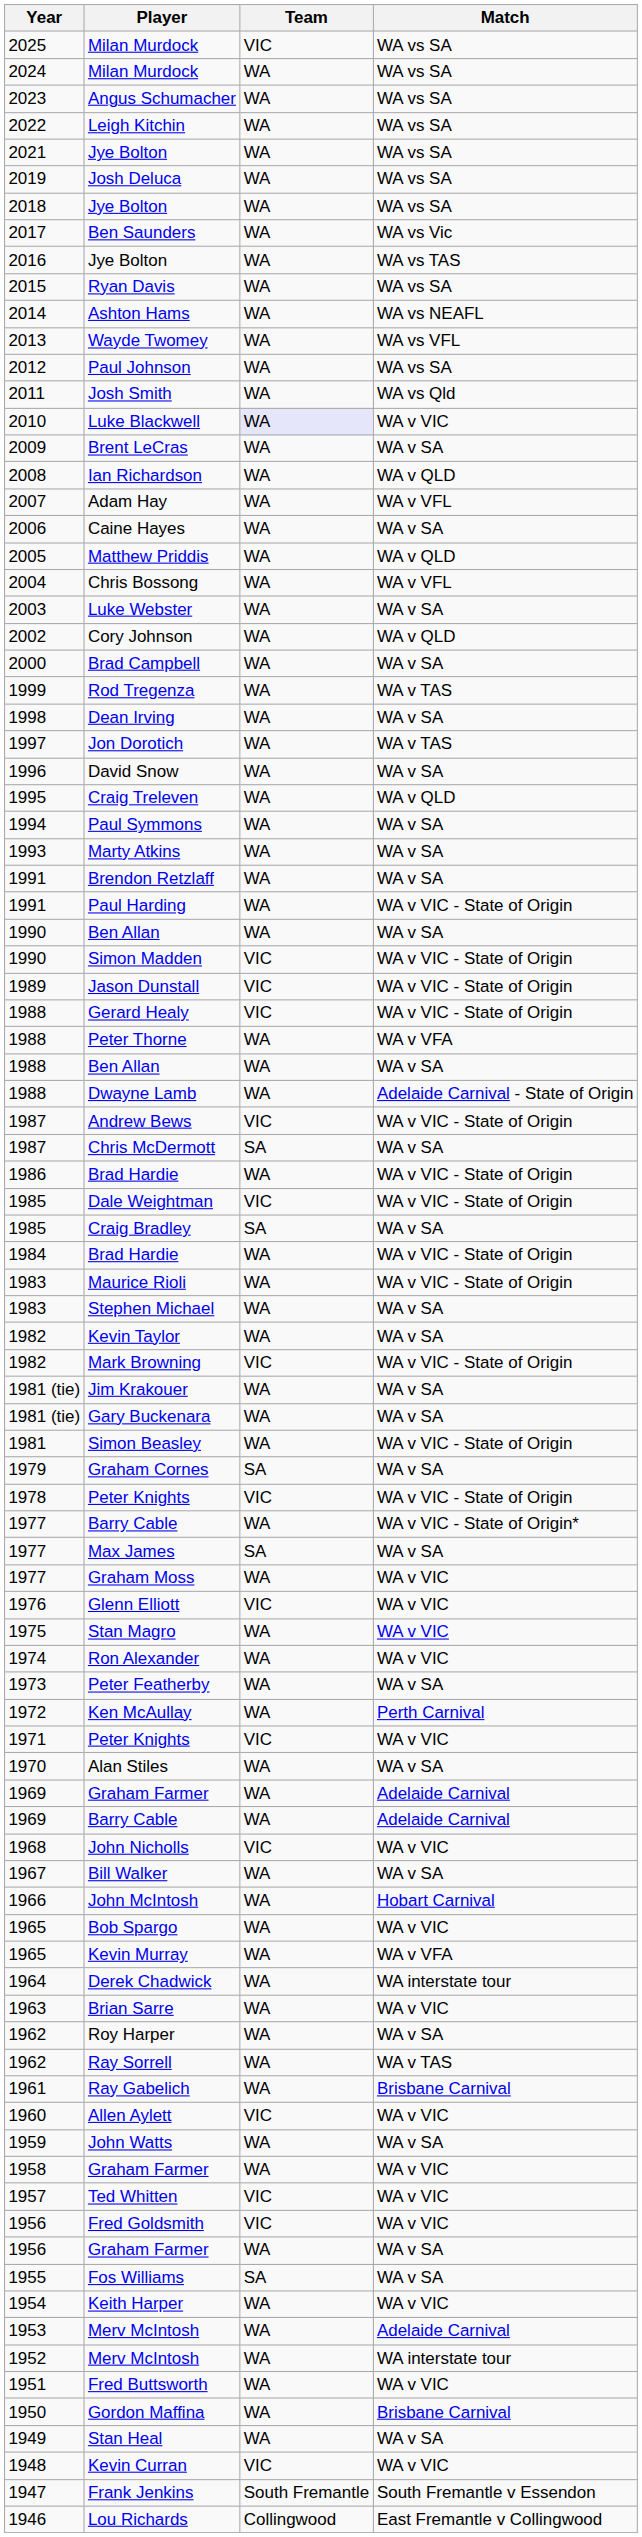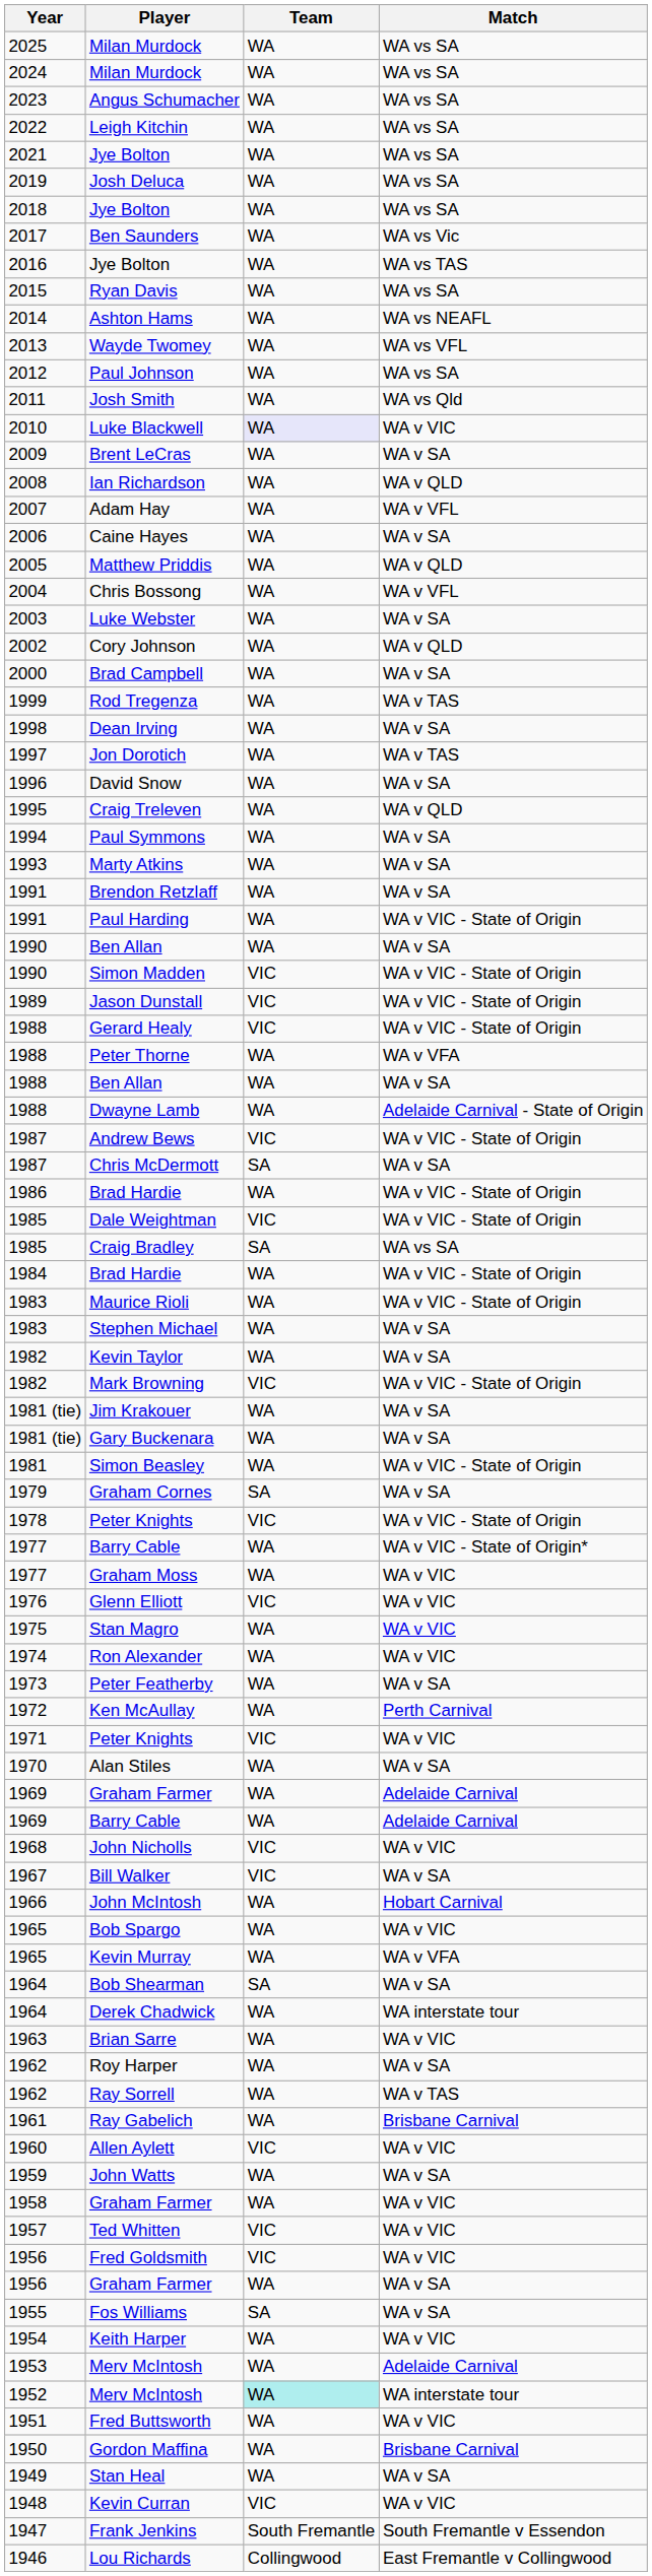2025 / Milan Murdock | Team: VIC -> WA
Craig Bradley | Match: WA v SA -> WA vs SA
- row: 1977 | Max James | SA | WA v SA
Bill Walker | Team: WA -> VIC
+ row: 1964 | Bob Shearman | SA | WA v SA
1952 / Merv McIntosh | Team: no background -> paleturquoise background
